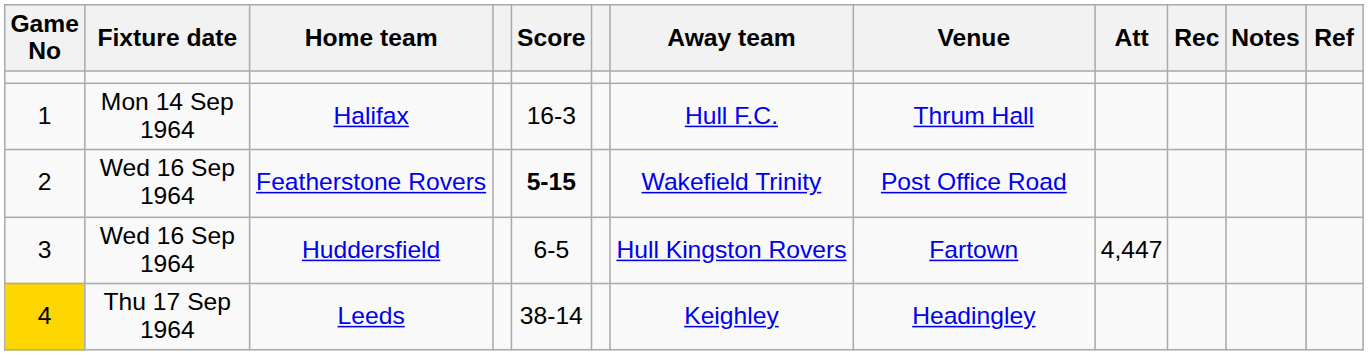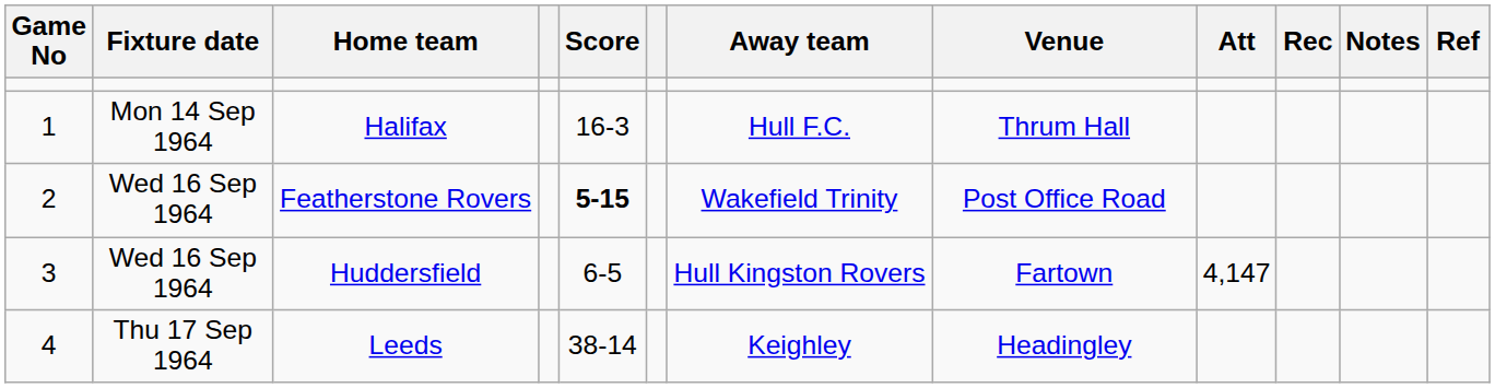Huddersfield | Att: 4,447 -> 4,147
Leeds | Game No: gold background -> no background
